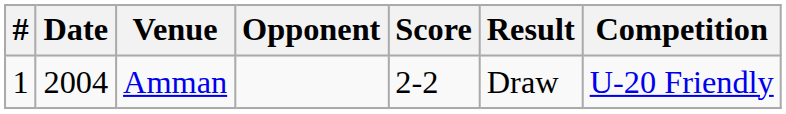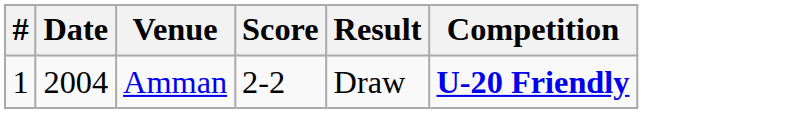- column: Opponent
Amman | Competition: normal -> bold
